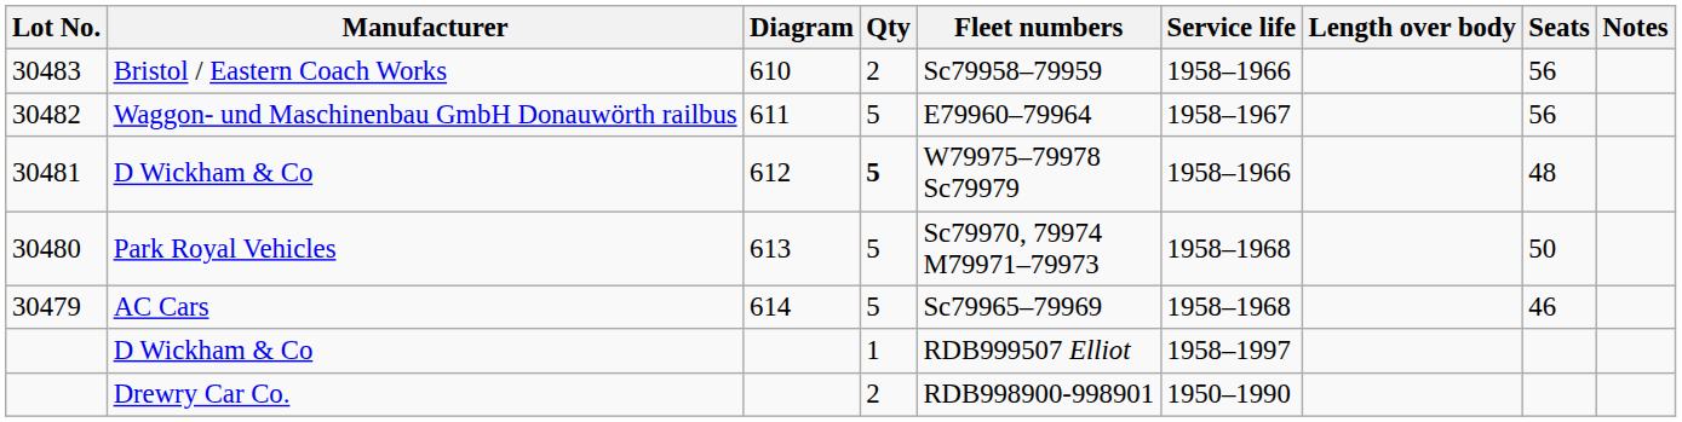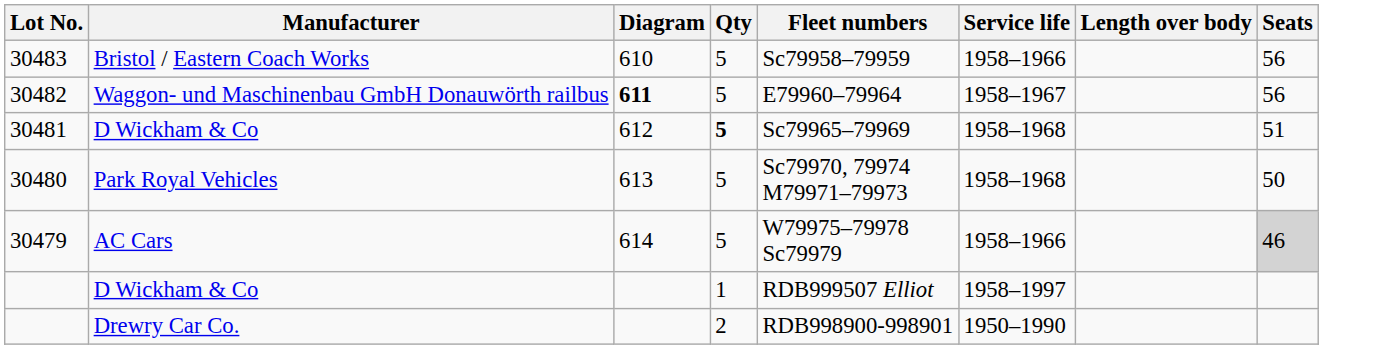- column: Notes
30483 | Qty: 2 -> 5
30482 | Diagram: normal -> bold
30481 | Fleet numbers: W79975–79978 Sc79979 -> Sc79965–79969
30481 | Service life: 1958–1966 -> 1958–1968
30481 | Seats: 48 -> 51
30479 | Fleet numbers: Sc79965–79969 -> W79975–79978 Sc79979
30479 | Service life: 1958–1968 -> 1958–1966
30479 | Seats: no background -> lightgrey background
